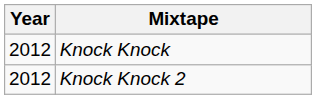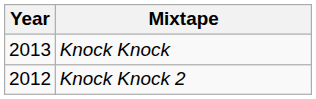Knock Knock | Year: 2012 -> 2013
